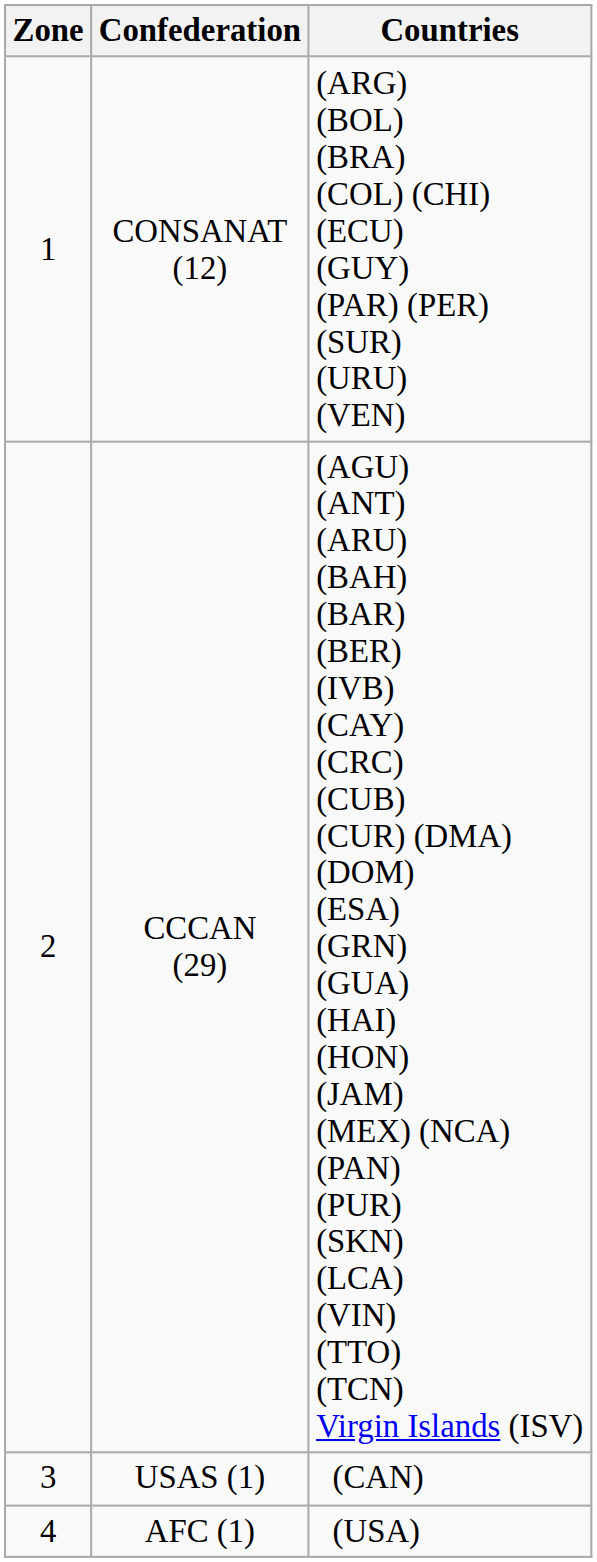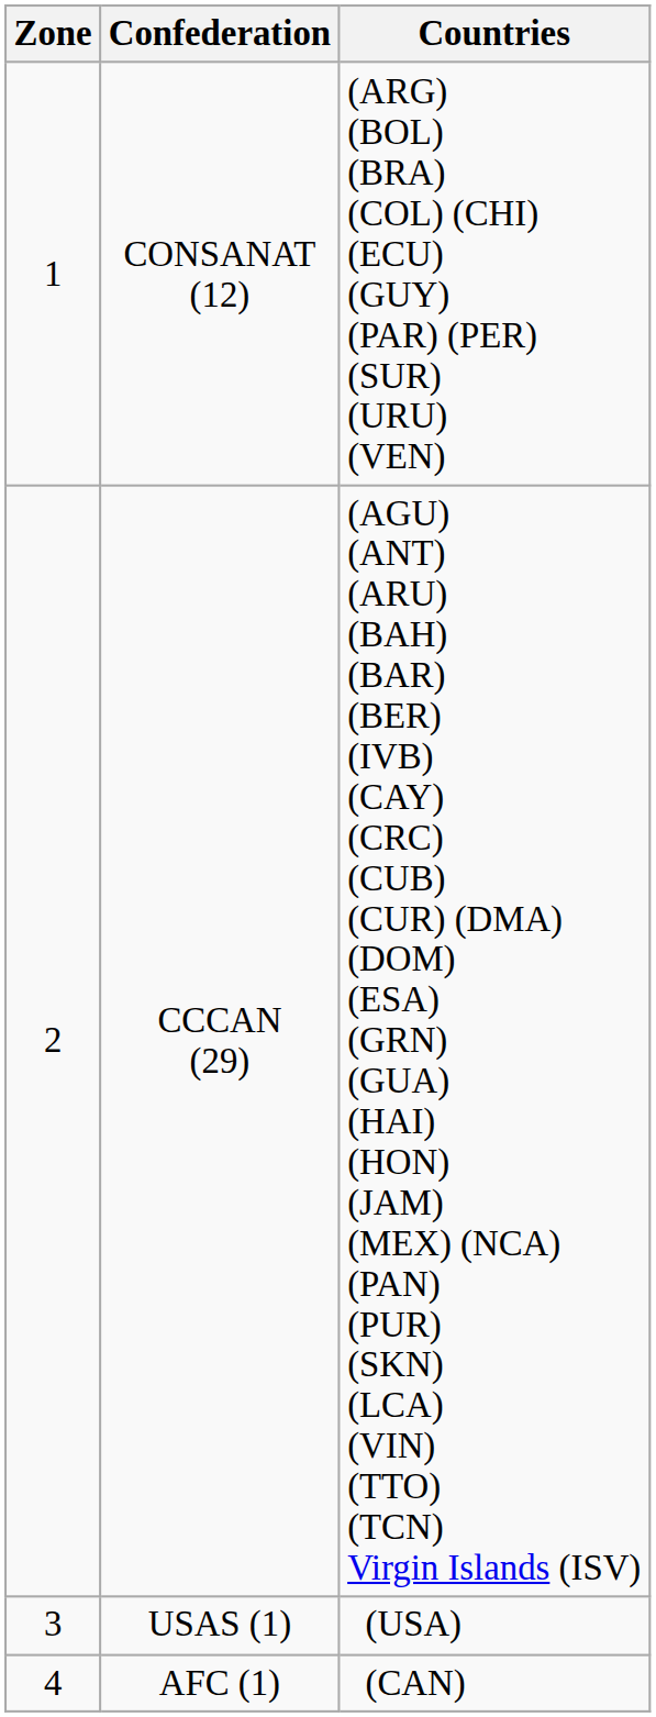USAS (1) | Countries: (CAN) -> (USA)
AFC (1) | Countries: (USA) -> (CAN)
